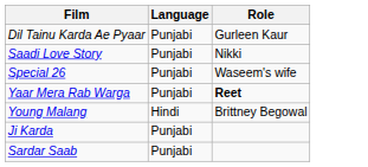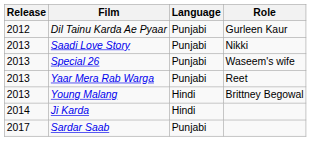+ column: Release | 2012 | 2013 | 2013 | 2013 | 2013 | 2014 | 2017
Yaar Mera Rab Warga | Role: bold -> normal
Ji Karda | Language: Punjabi -> Hindi
